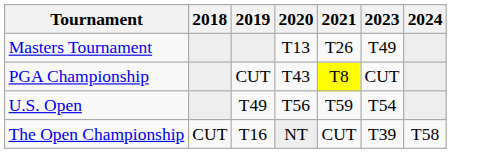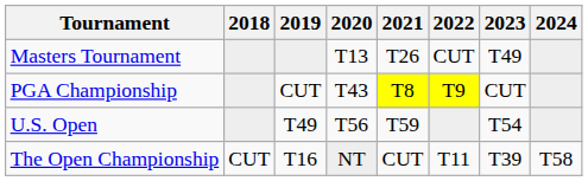+ column: 2022 | CUT | T9 | T11
